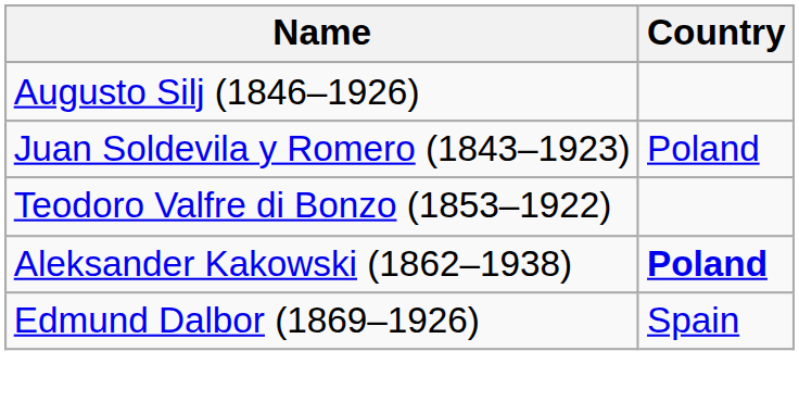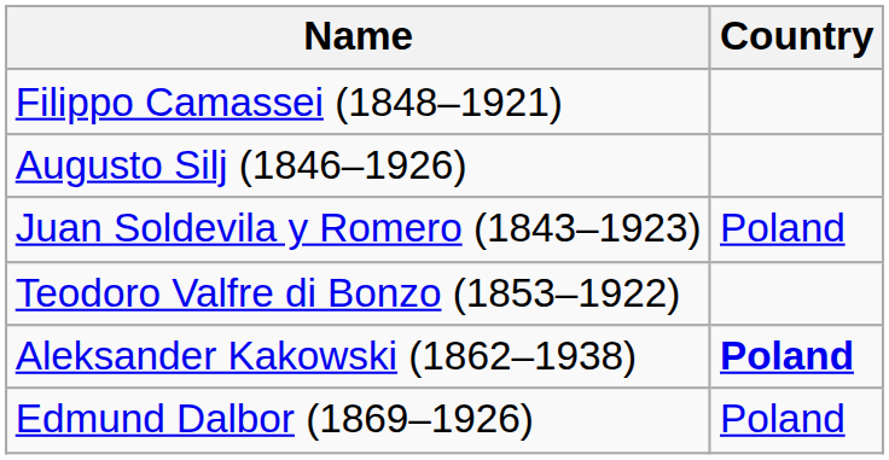+ row: Filippo Camassei (1848–1921)
Edmund Dalbor (1869–1926) | Country: Spain -> Poland
